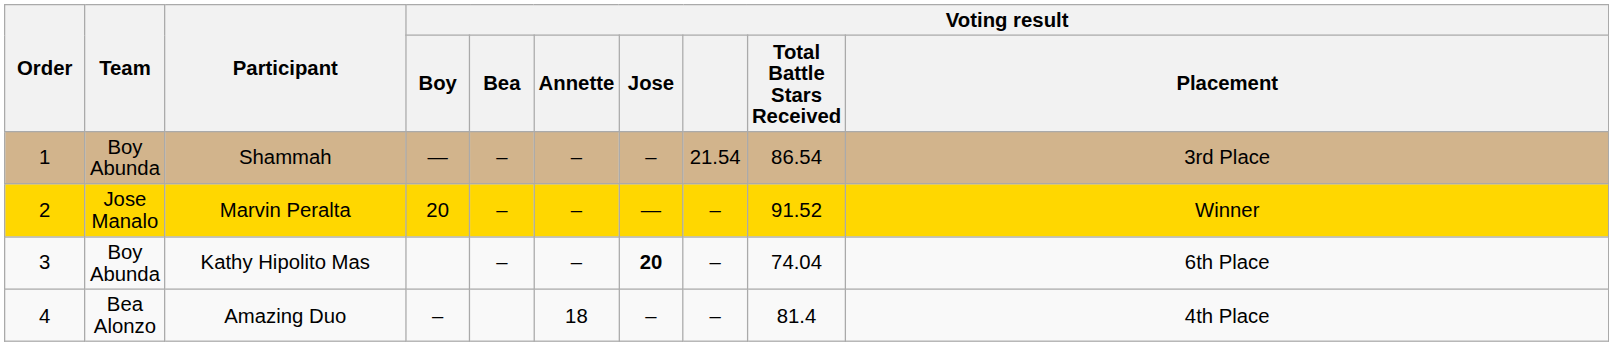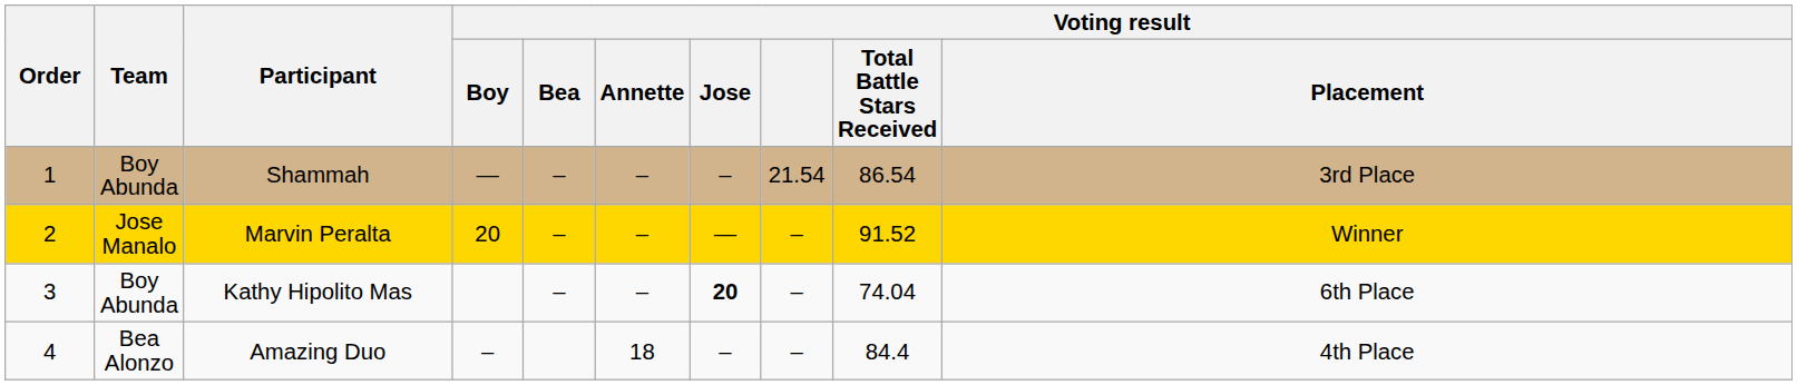Amazing Duo | Voting result / Total Battle Stars Received: 81.4 -> 84.4
